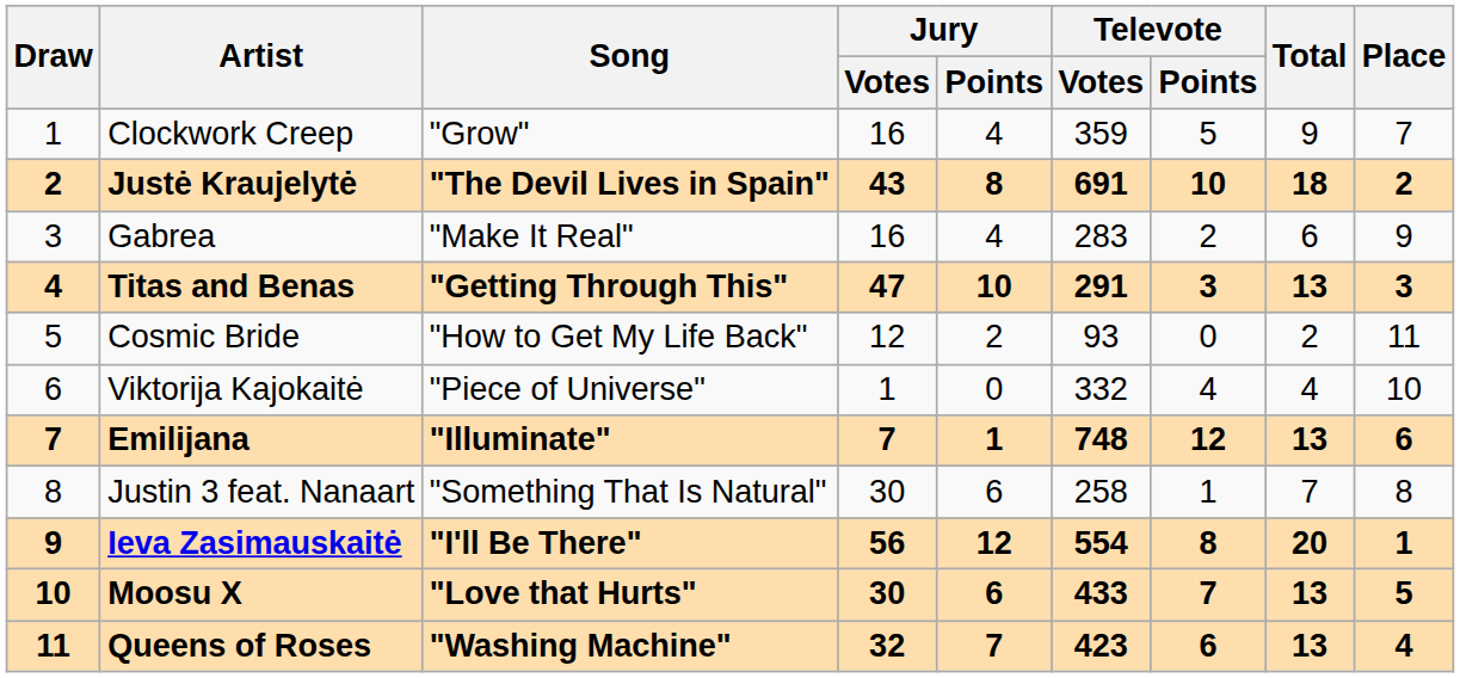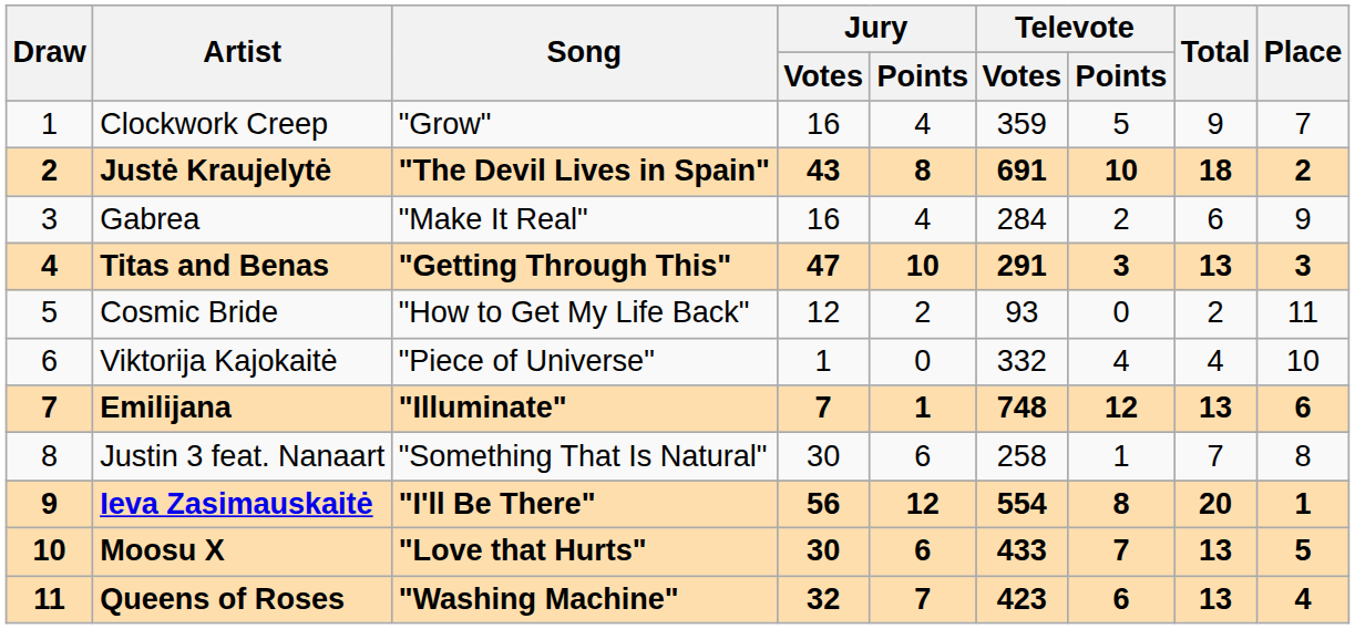Gabrea | Televote / Votes: 283 -> 284
